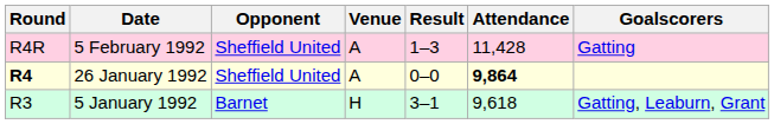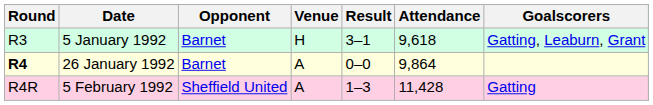rows swapped: 5 January 1992 <-> 5 February 1992
26 January 1992 | Opponent: Sheffield United -> Barnet
26 January 1992 | Attendance: bold -> normal
